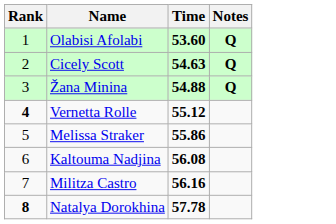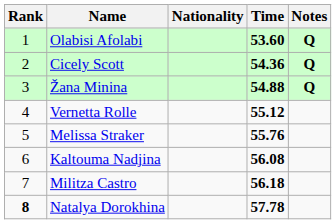+ column: Nationality
Cicely Scott | Time: 54.63 -> 54.36
Vernetta Rolle | Rank: bold -> normal
Melissa Straker | Time: 55.86 -> 55.76
Militza Castro | Time: 56.16 -> 56.18
